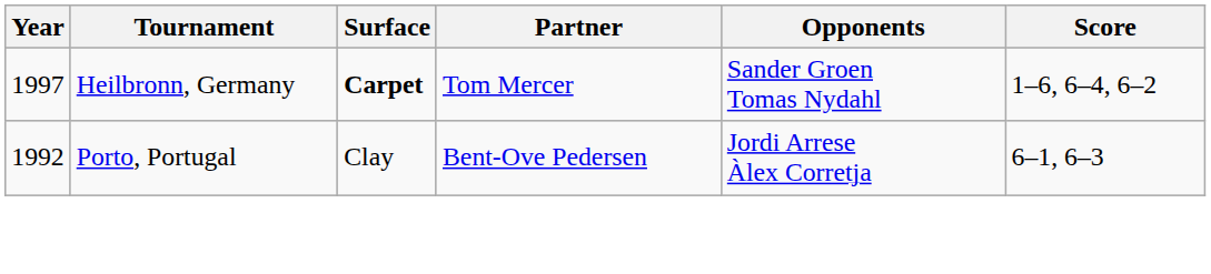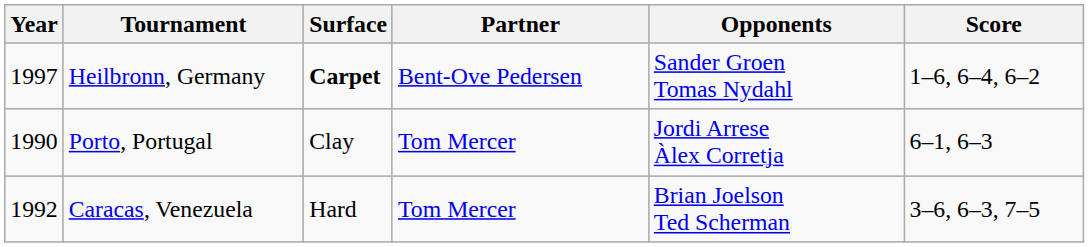Heilbronn, Germany | Partner: Tom Mercer -> Bent-Ove Pedersen
Porto, Portugal | Year: 1992 -> 1990
Porto, Portugal | Partner: Bent-Ove Pedersen -> Tom Mercer
+ row: 1992 | Caracas, Venezuela | Hard | Tom Mercer | Brian Joelson Ted Scherman | 3–6, 6–3, 7–5
